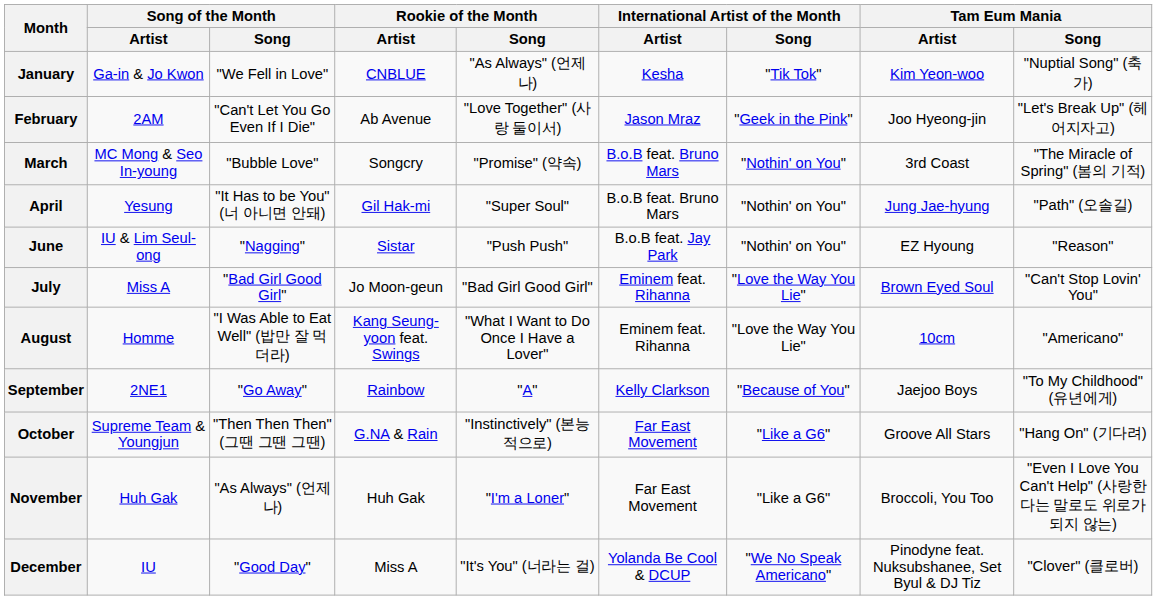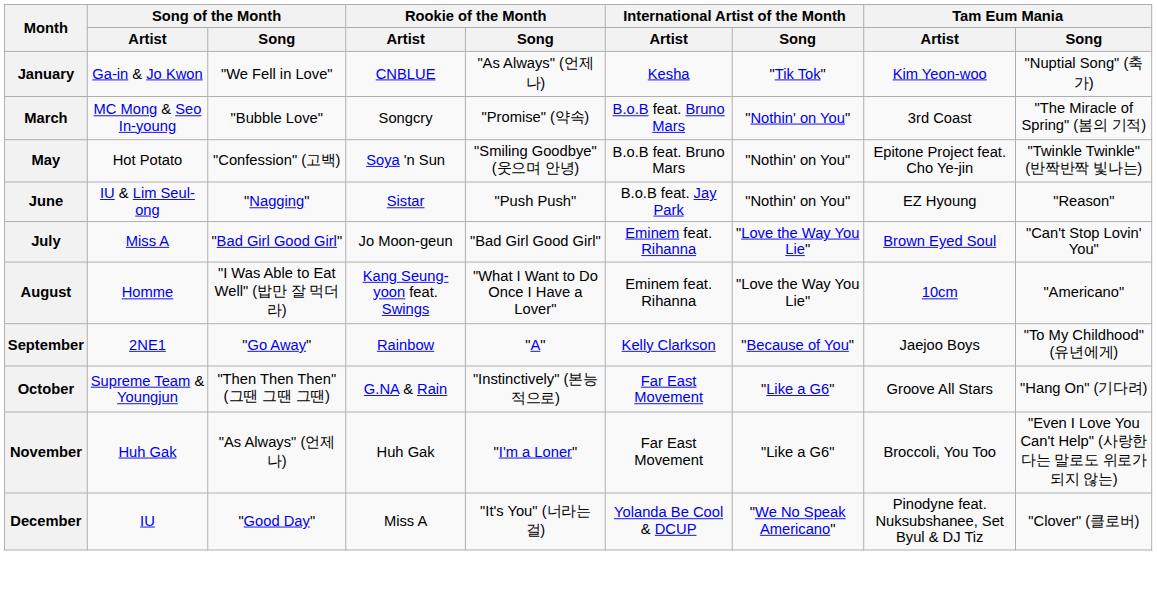- row: February | 2AM | "Can't Let You Go Even If I Die" | Ab Avenue | "Love Together" (사랑 둘이서) | Jason Mraz | "Geek in the Pink" | Joo Hyeong-jin | "Let's Break Up" (헤어지자고)
- row: April | Yesung | "It Has to be You" (너 아니면 안돼) | Gil Hak-mi | "Super Soul" | B.o.B feat. Bruno Mars | "Nothin' on You" | Jung Jae-hyung | "Path" (오솔길)
+ row: May | Hot Potato | "Confession" (고백) | Soya 'n Sun | "Smiling Goodbye" (웃으며 안녕) | B.o.B feat. Bruno Mars | "Nothin' on You" | Epitone Project feat. Cho Ye-jin | "Twinkle Twinkle" (반짝반짝 빛나는)
